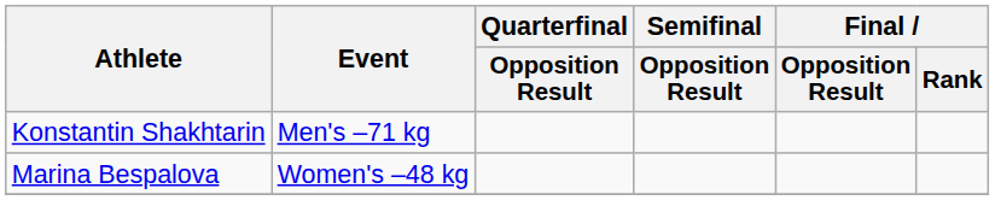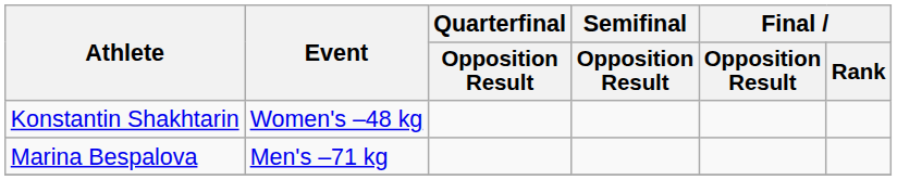Konstantin Shakhtarin | Event: Men's –71 kg -> Women's –48 kg
Marina Bespalova | Event: Women's –48 kg -> Men's –71 kg
